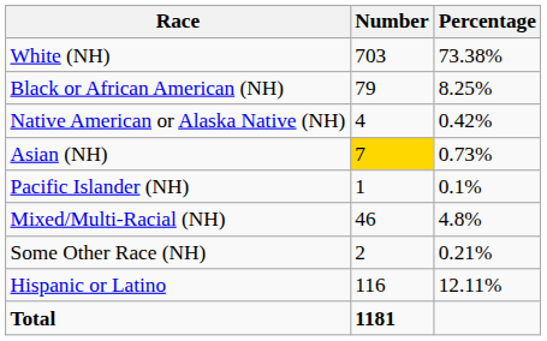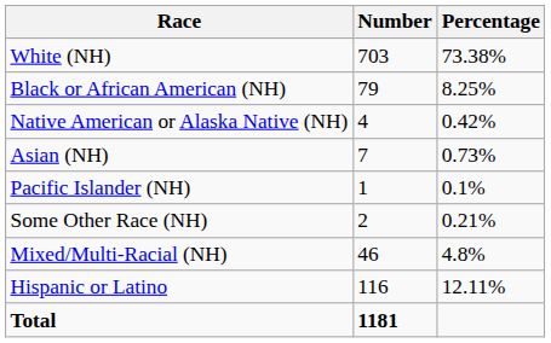Asian (NH) | Number: gold background -> no background
rows swapped: Some Other Race (NH) <-> Mixed/Multi-Racial (NH)
